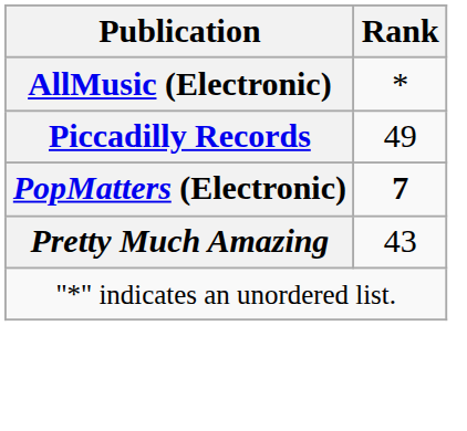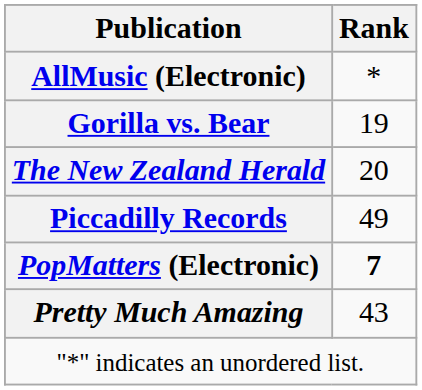+ row: Gorilla vs. Bear | 19
+ row: The New Zealand Herald | 20
